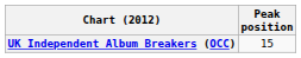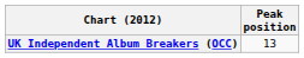UK Independent Album Breakers (OCC) | Peak position: 15 -> 13
